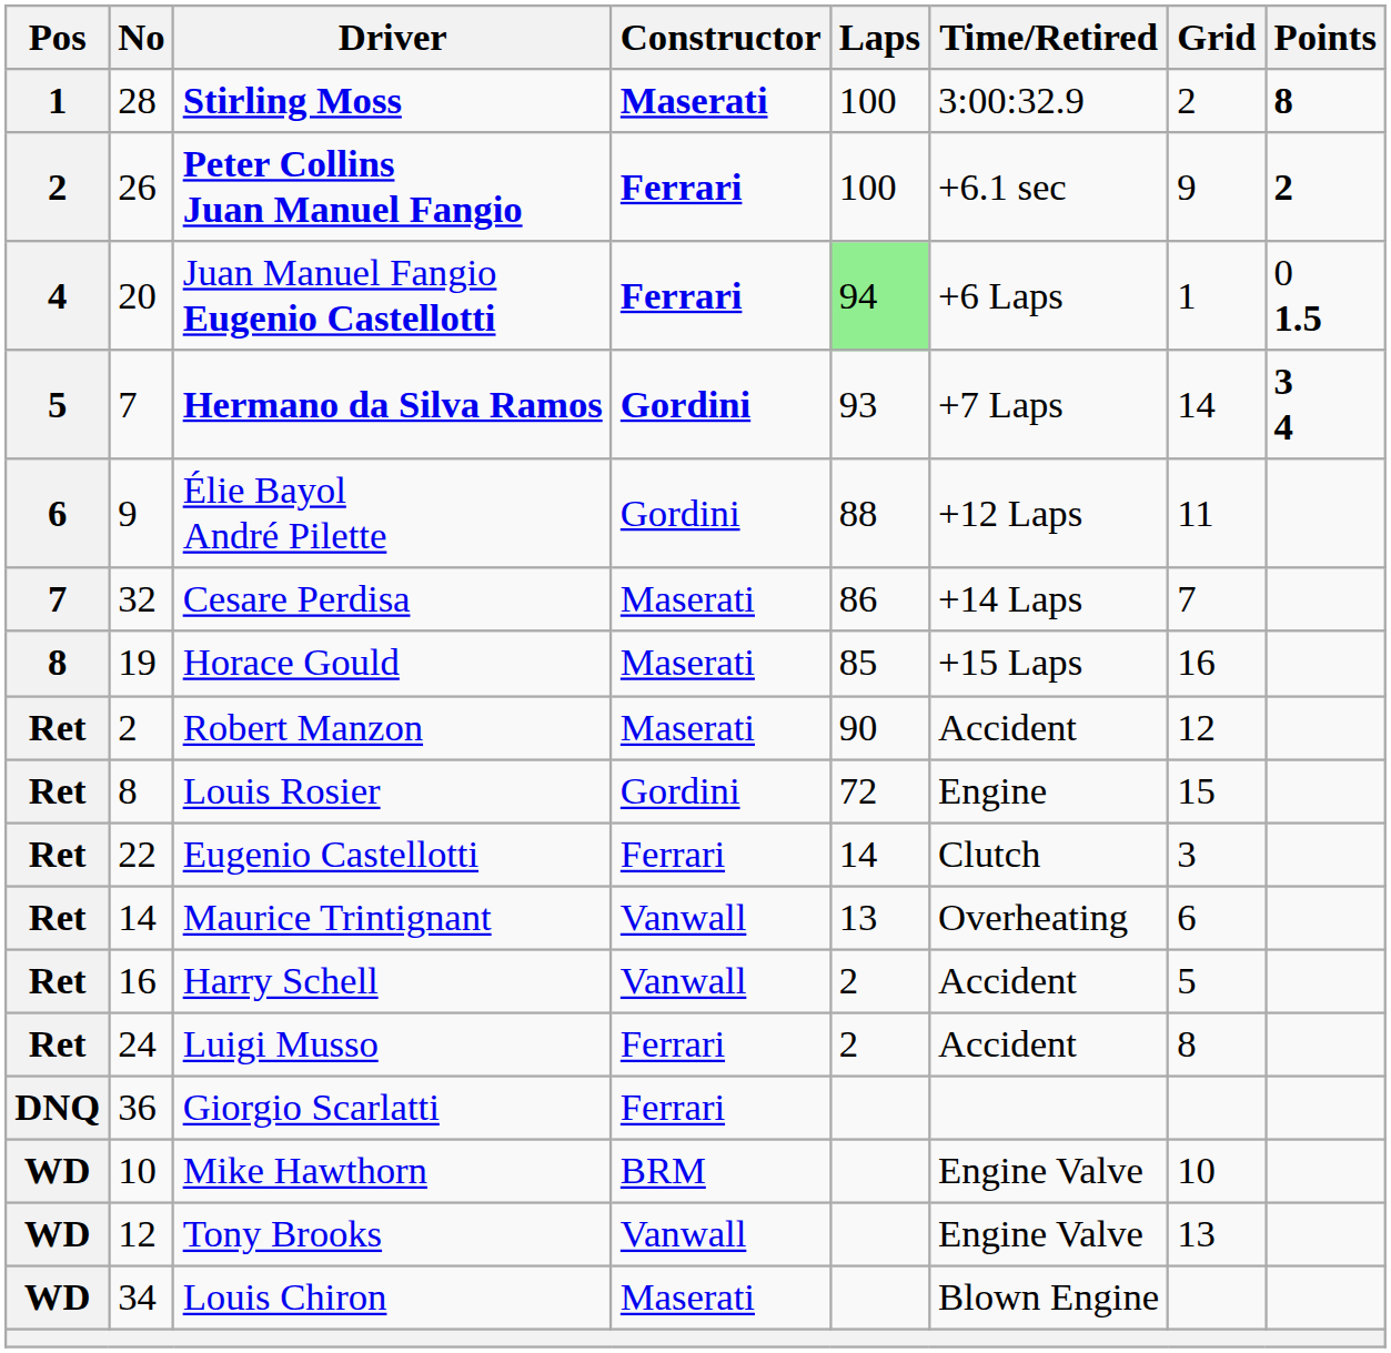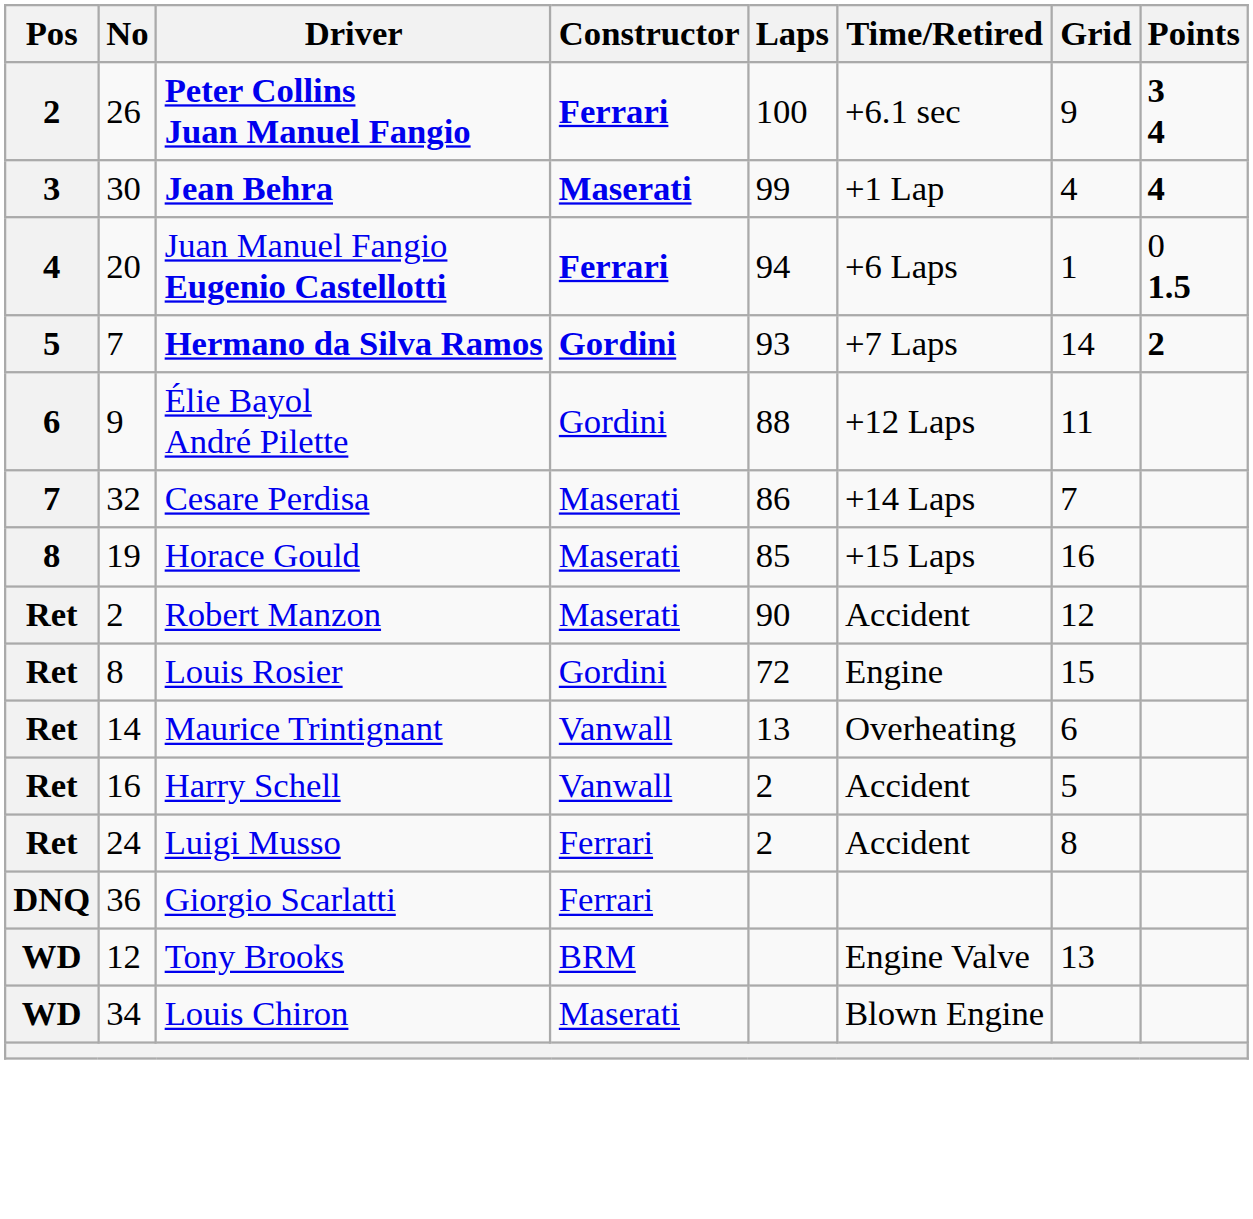- row: 1 | 28 | Stirling Moss | Maserati | 100 | 3:00:32.9 | 2 | 8
Peter Collins Juan Manuel Fangio | Points: 2 -> 3 4
+ row: 3 | 30 | Jean Behra | Maserati | 99 | +1 Lap | 4 | 4
Juan Manuel Fangio Eugenio Castellotti | Laps: lightgreen background -> no background
Hermano da Silva Ramos | Points: 3 4 -> 2
- row: Ret | 22 | Eugenio Castellotti | Ferrari | 14 | Clutch | 3
- row: WD | 10 | Mike Hawthorn | BRM | Engine Valve | 10
Tony Brooks | Constructor: Vanwall -> BRM
